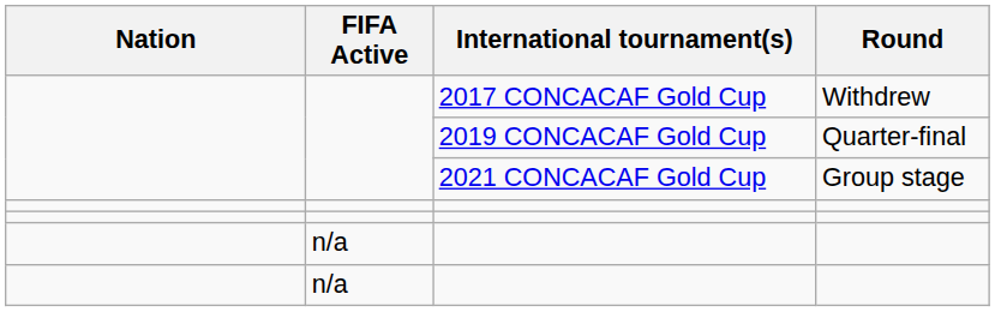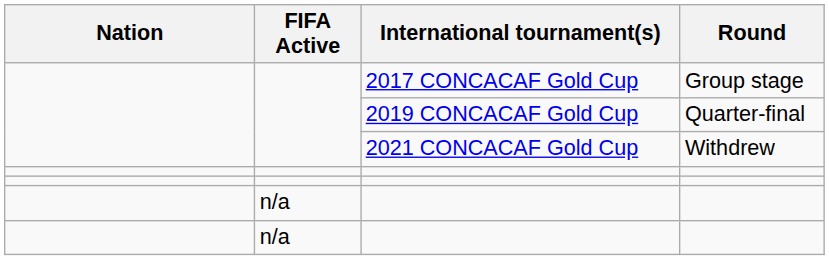2017 CONCACAF Gold Cup | Round: Withdrew -> Group stage
2021 CONCACAF Gold Cup | Round: Group stage -> Withdrew
